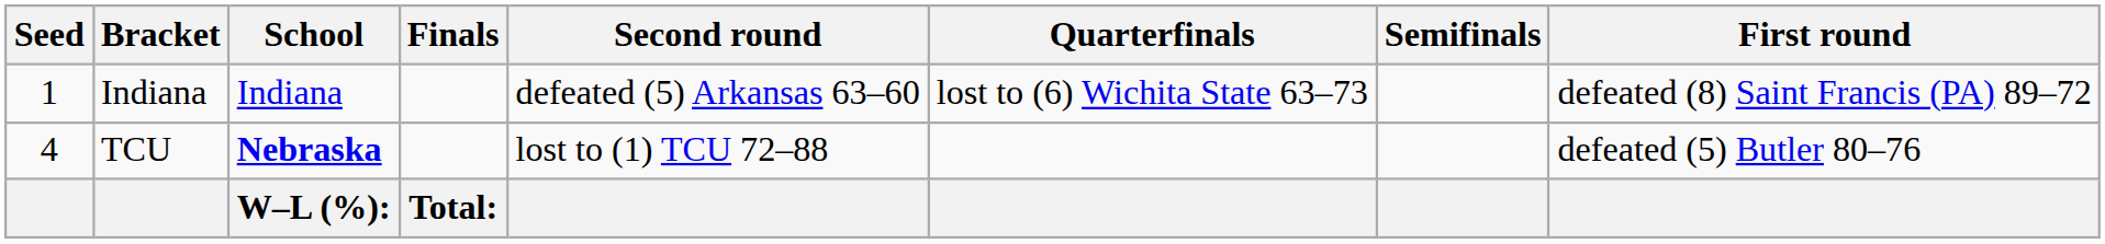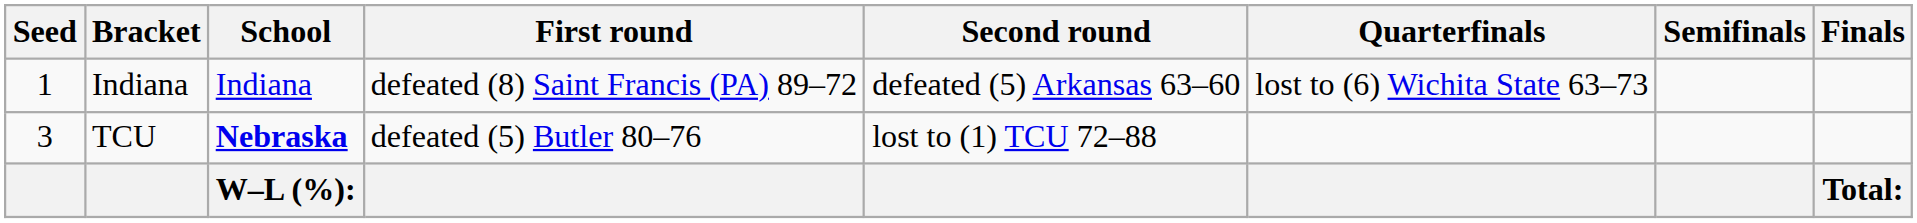columns swapped: First round <-> Finals
TCU | Seed: 4 -> 3
